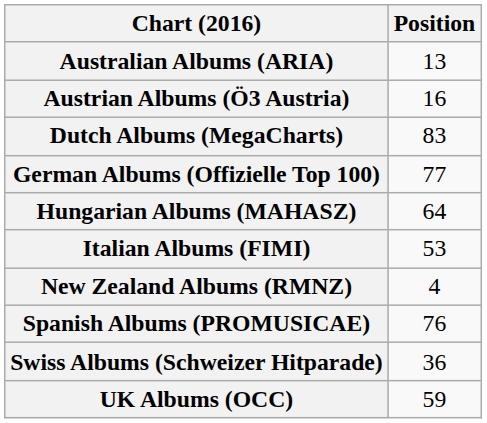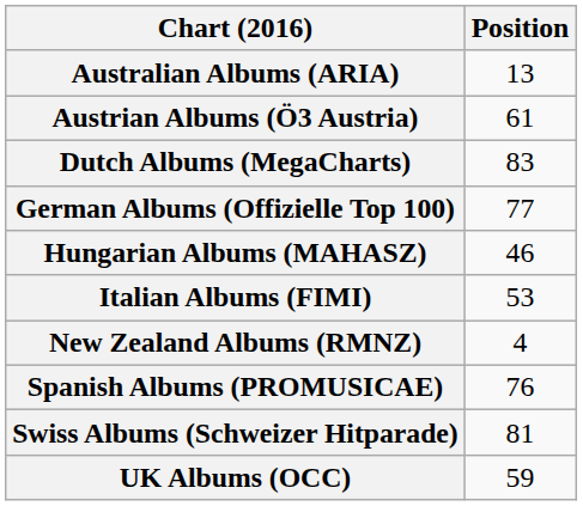Austrian Albums (Ö3 Austria) | Position: 16 -> 61
Hungarian Albums (MAHASZ) | Position: 64 -> 46
Swiss Albums (Schweizer Hitparade) | Position: 36 -> 81
